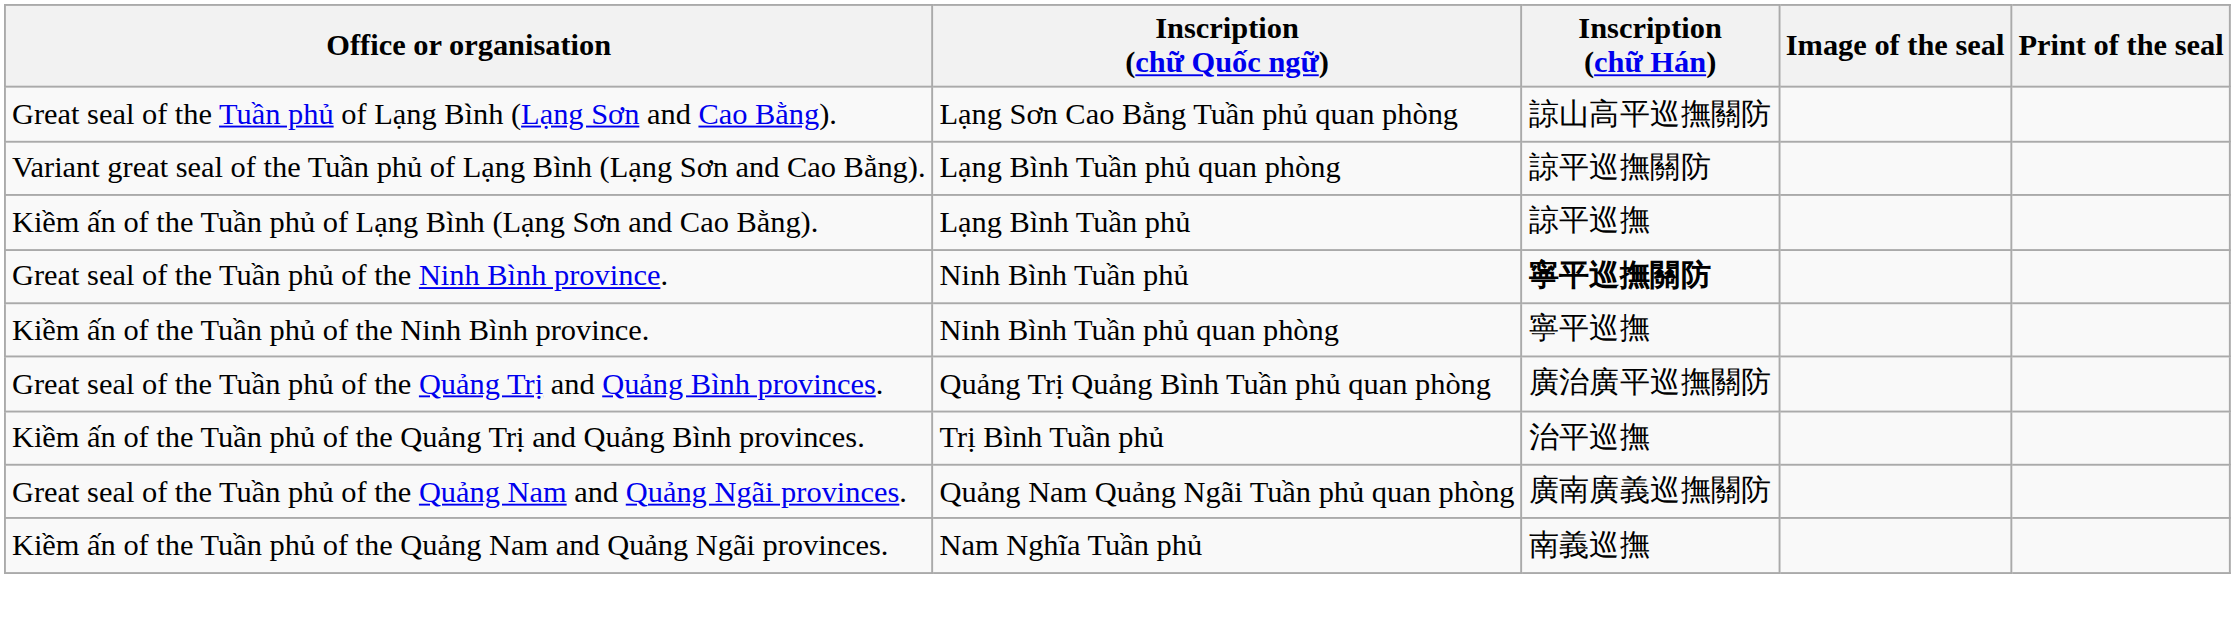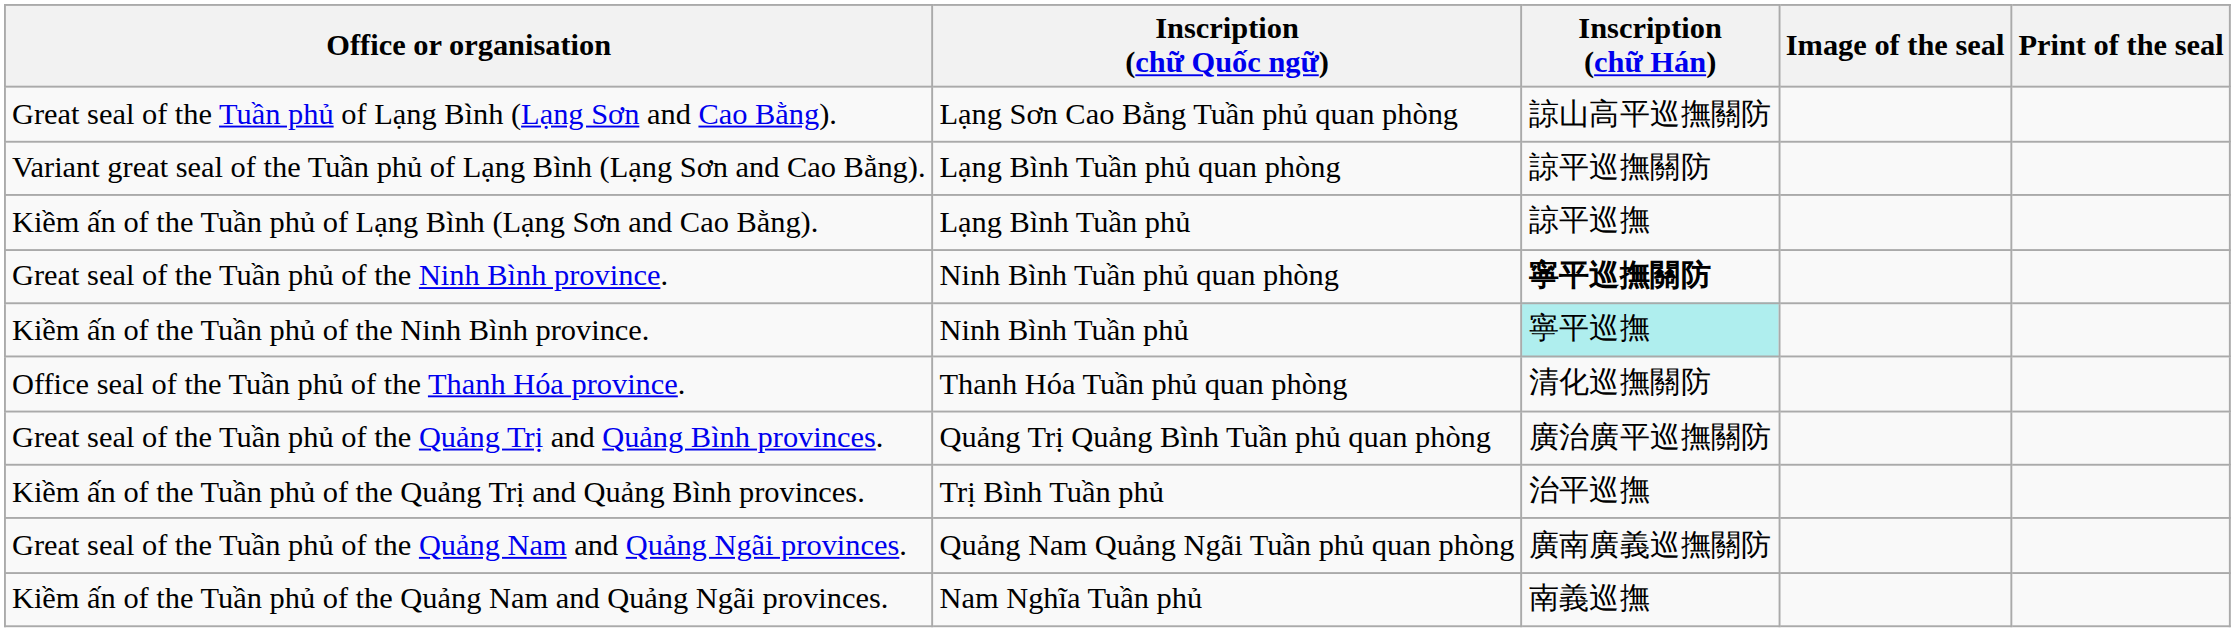Great seal of the Tuần phủ of the Ninh Bình province. | Inscription (chữ Quốc ngữ): Ninh Bình Tuần phủ -> Ninh Bình Tuần phủ quan phòng
Kiềm ấn of the Tuần phủ of the Ninh Bình province. | Inscription (chữ Quốc ngữ): Ninh Bình Tuần phủ quan phòng -> Ninh Bình Tuần phủ
Kiềm ấn of the Tuần phủ of the Ninh Bình province. | Inscription (chữ Hán): no background -> paleturquoise background
+ row: Office seal of the Tuần phủ of the Thanh Hóa province. | Thanh Hóa Tuần phủ quan phòng | 清化巡撫關防
